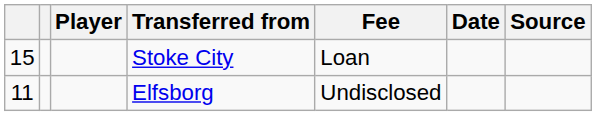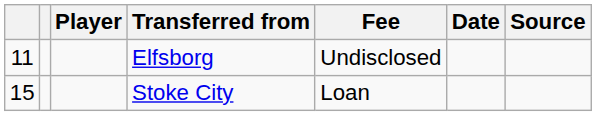rows swapped: Elfsborg <-> Stoke City
